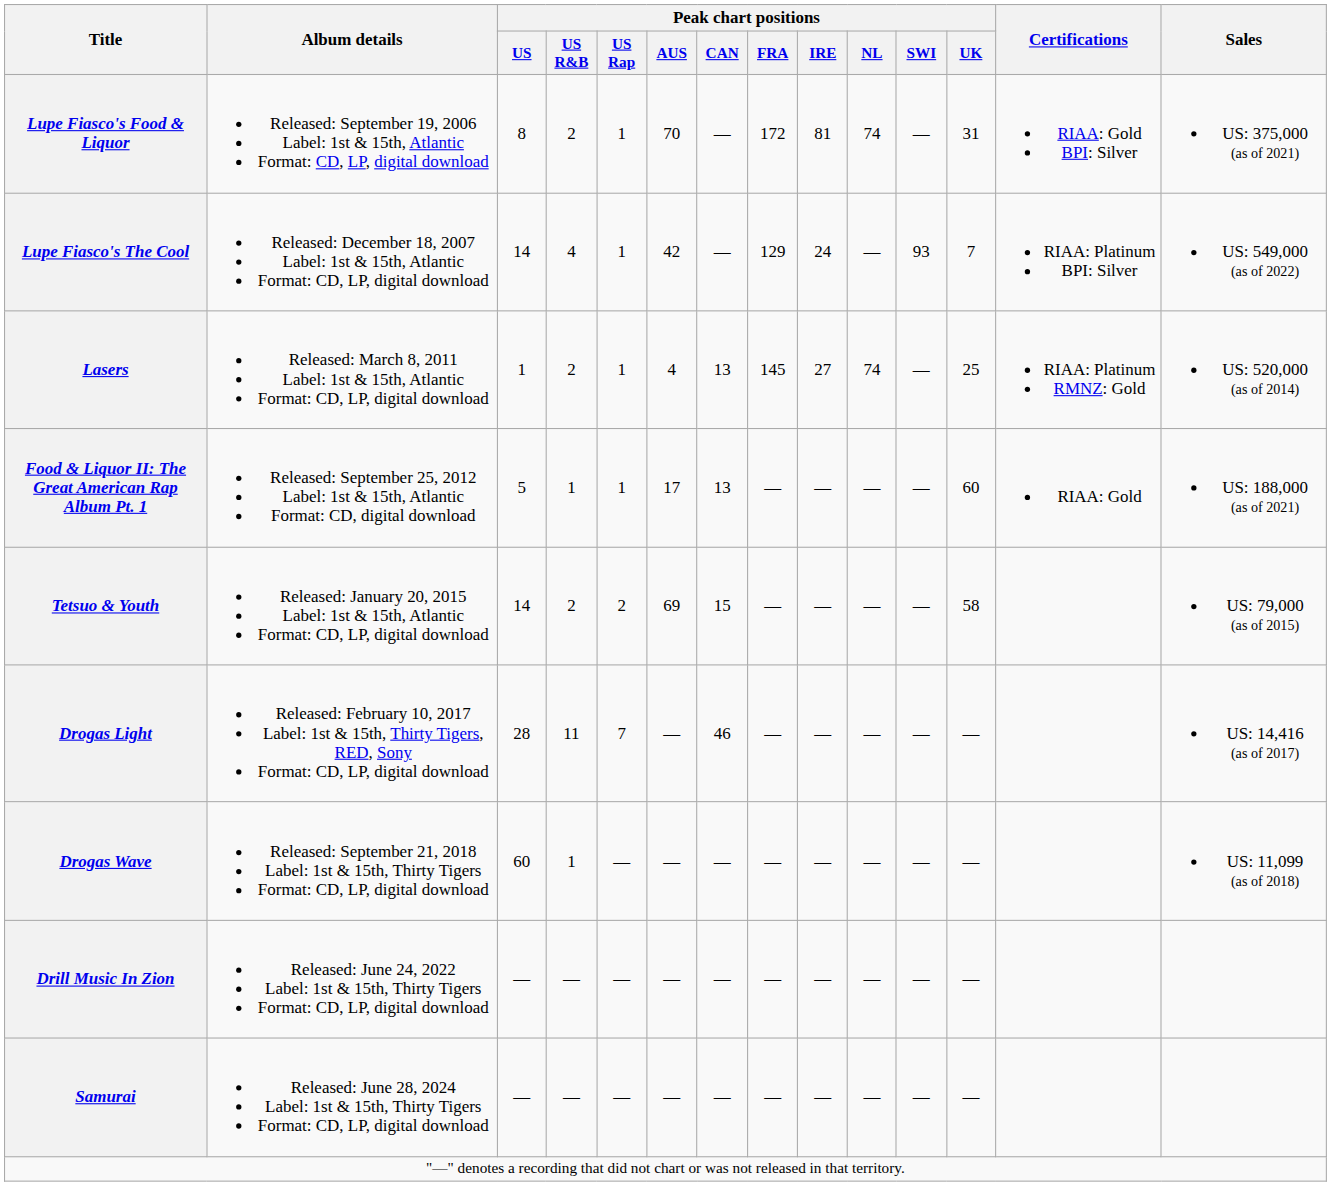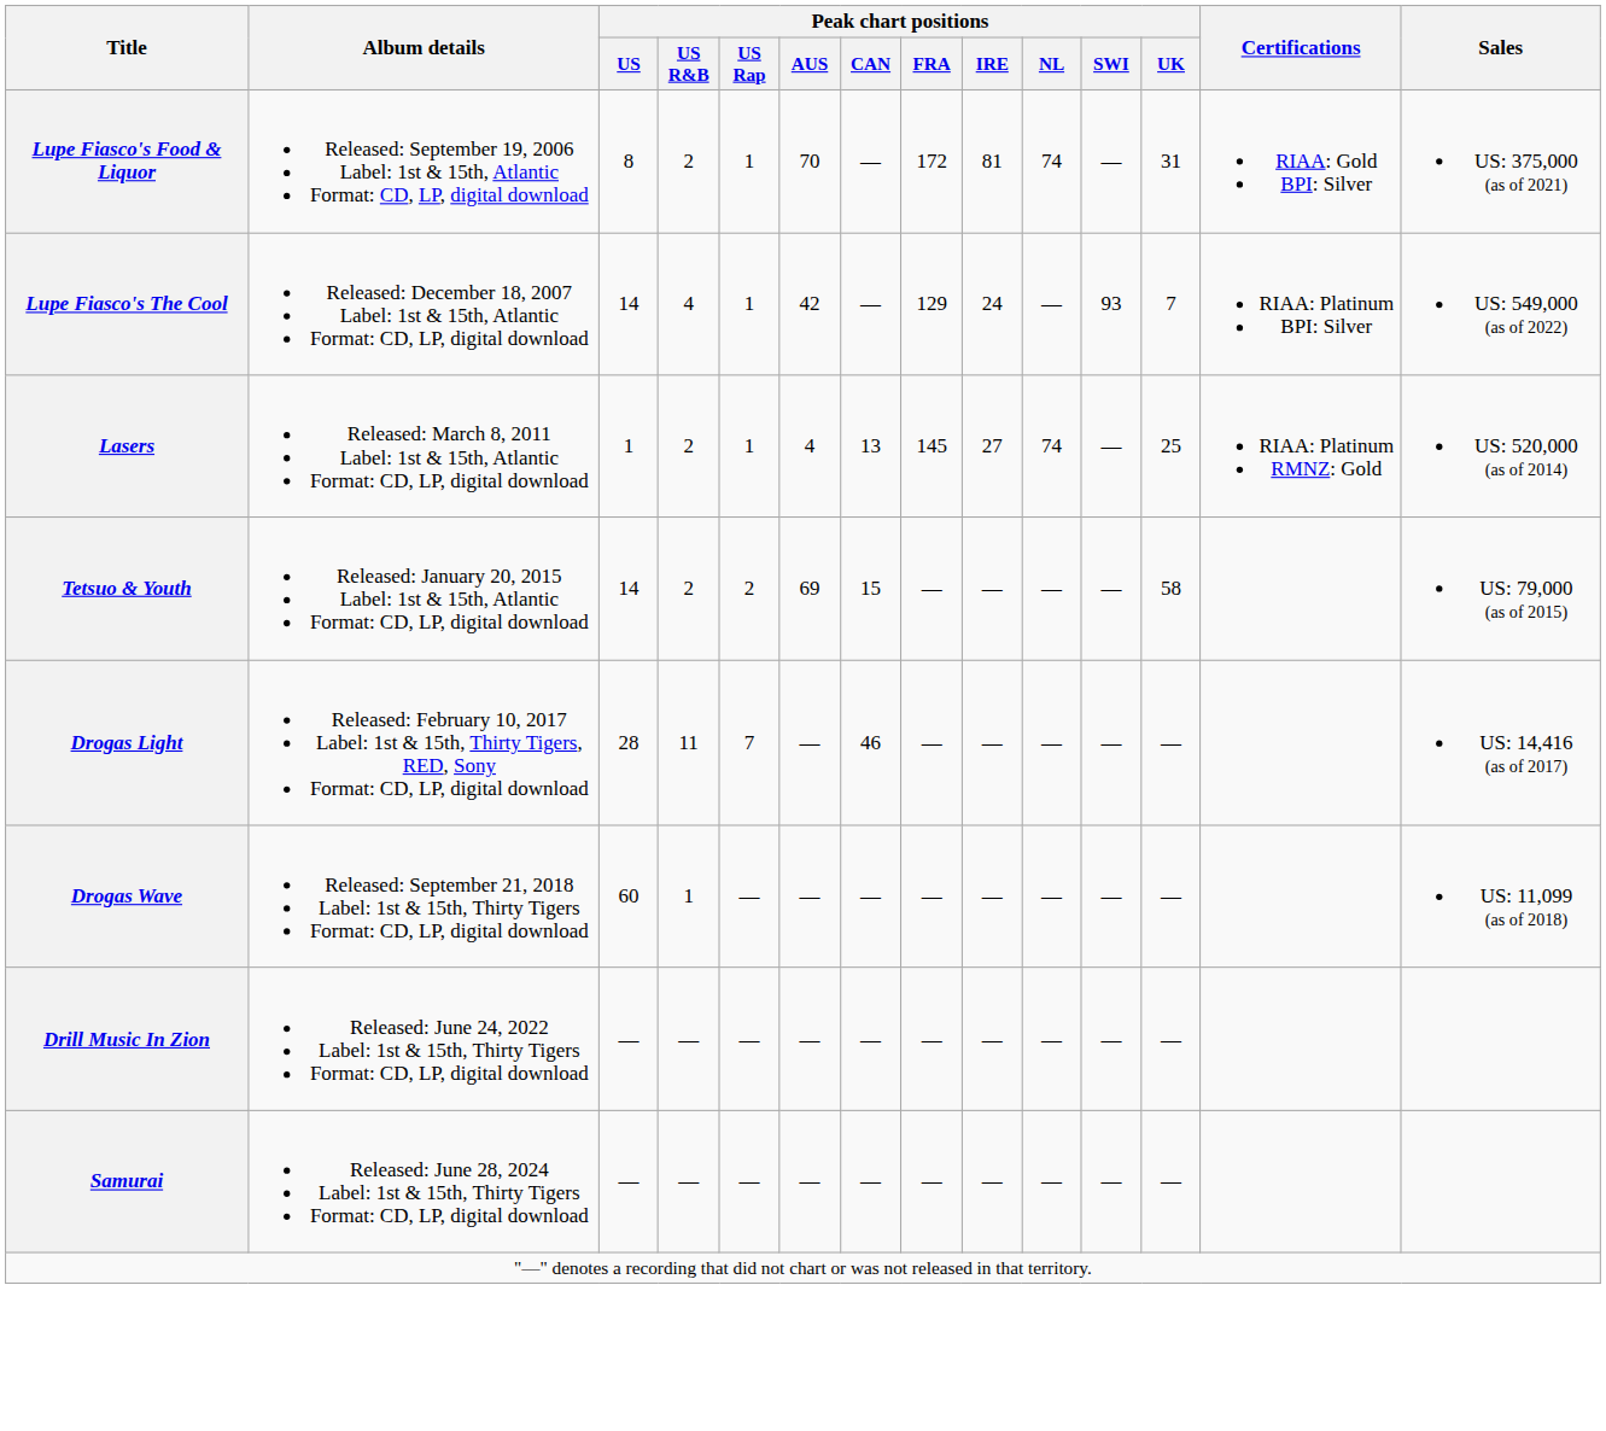- row: Food & Liquor II: The Great American Rap Album Pt. 1 | Released: September 25, 2012 Label: 1st & 15th, Atlantic Format: CD, digital download | 5 | 1 | 1 | 17 | 13 | — | — | — | — | 60 | RIAA: Gold | US: 188,000 (as of 2021)
